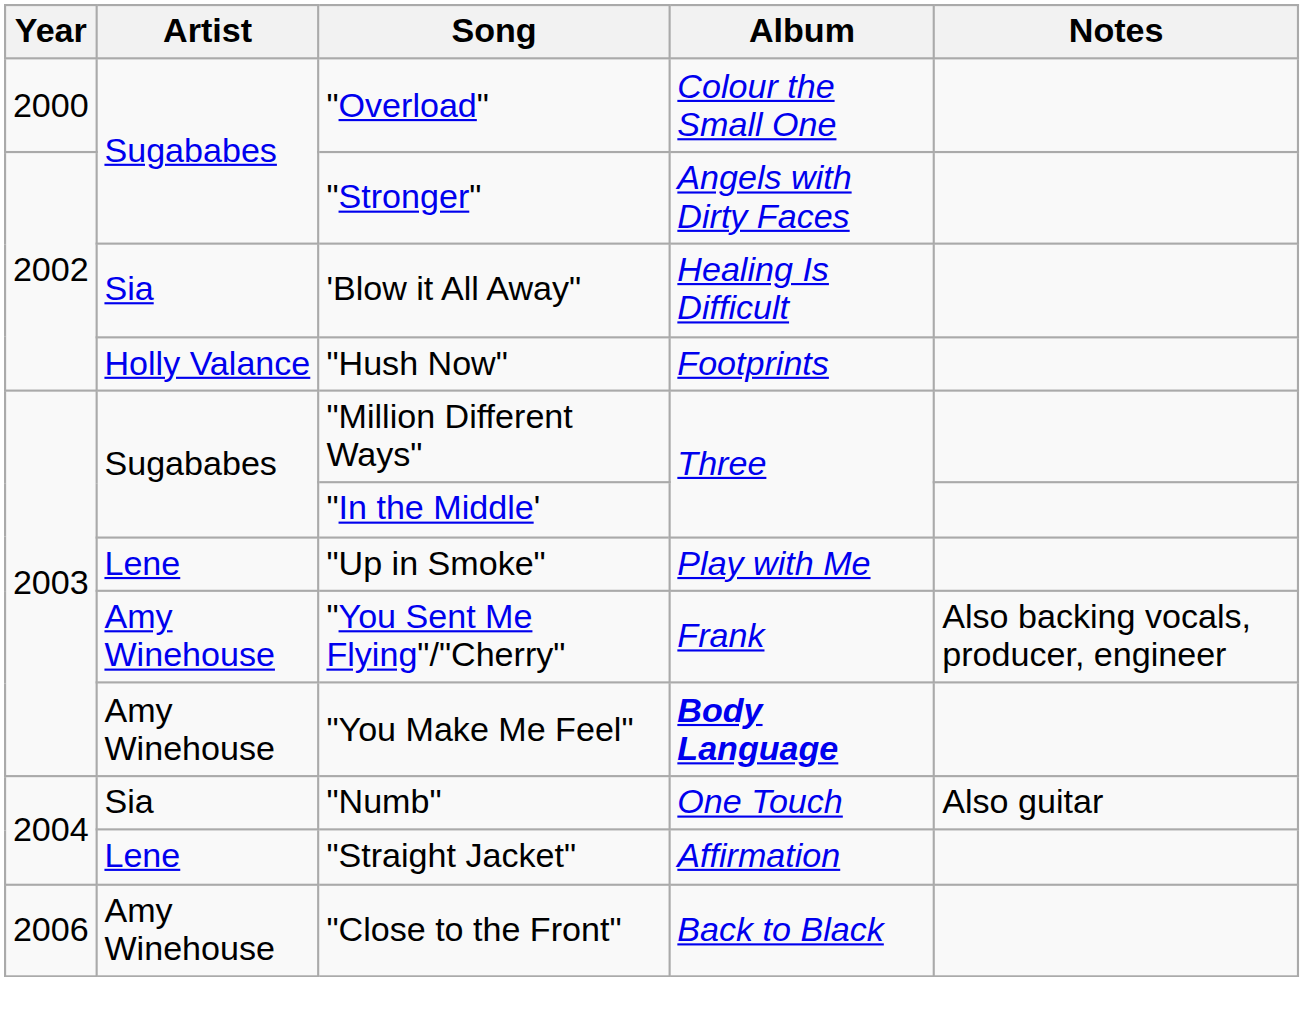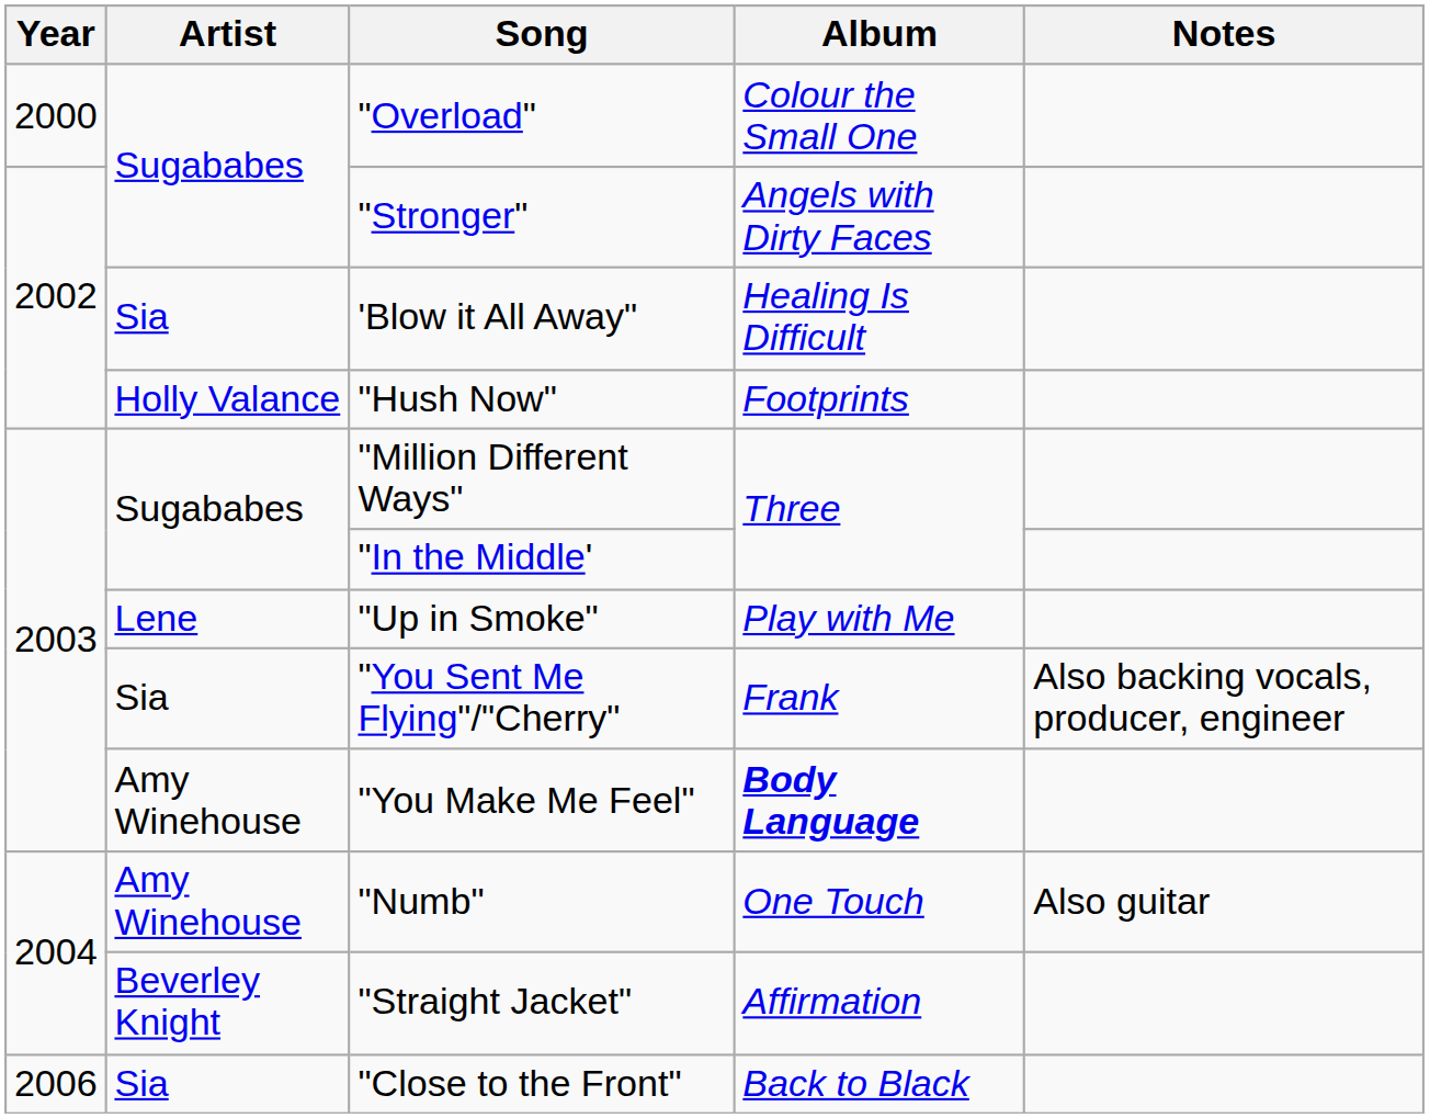"You Sent Me Flying"/"Cherry" | Artist: Amy Winehouse -> Sia
"Numb" | Artist: Sia -> Amy Winehouse
"Straight Jacket" | Artist: Lene -> Beverley Knight
"Close to the Front" | Artist: Amy Winehouse -> Sia
